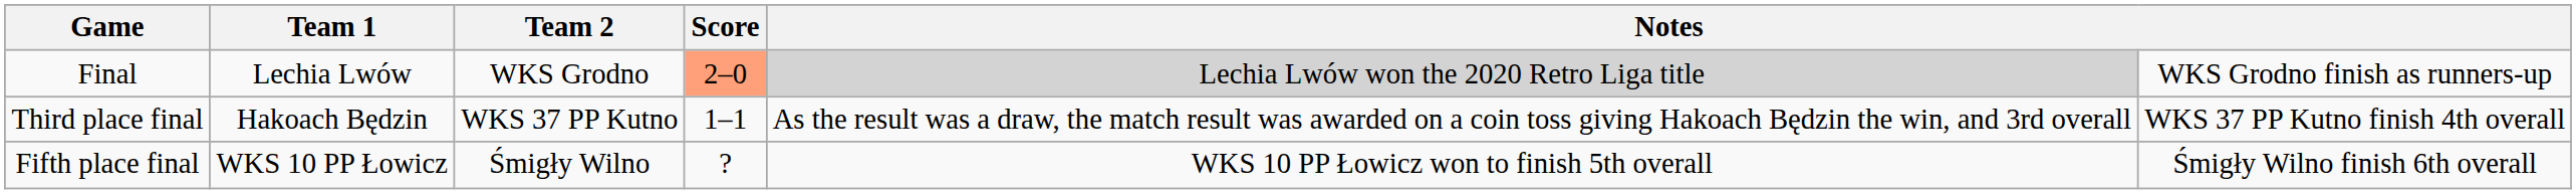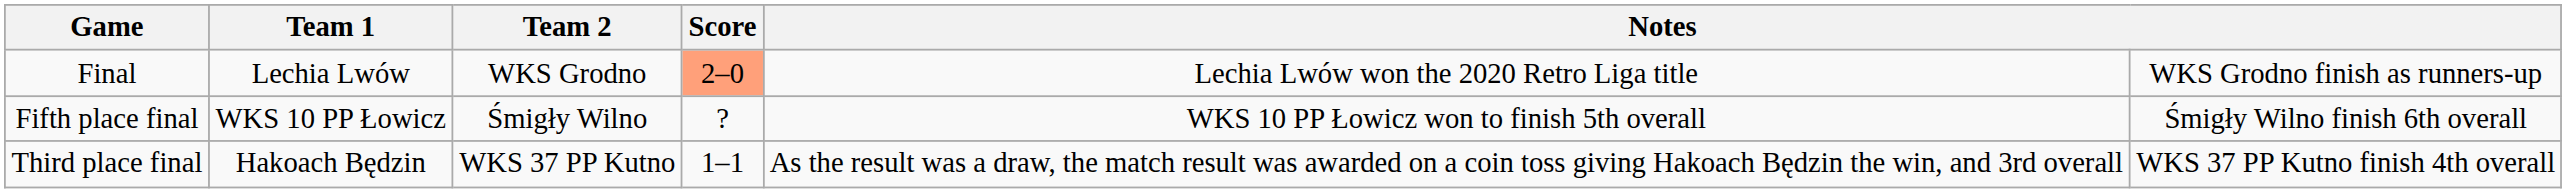Final | column 5: lightgrey background -> no background
rows swapped: Third place final <-> Fifth place final
